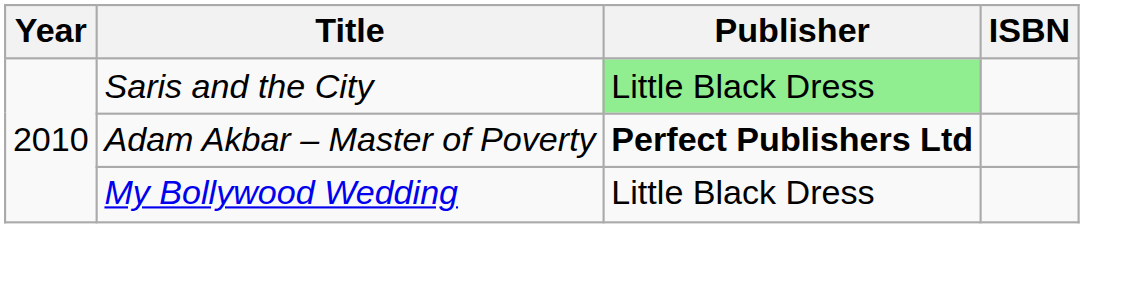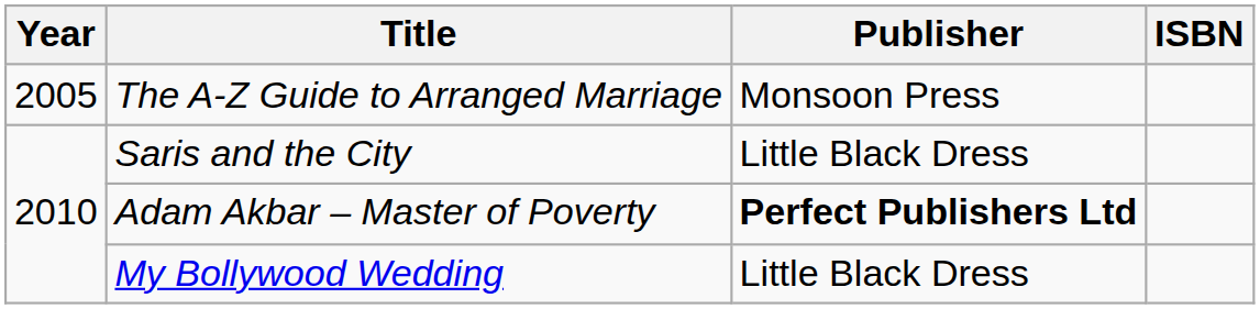+ row: 2005 | The A-Z Guide to Arranged Marriage | Monsoon Press
Saris and the City | Publisher: lightgreen background -> no background
